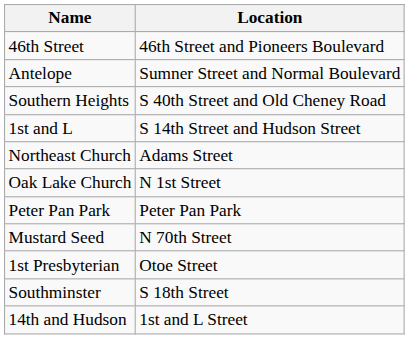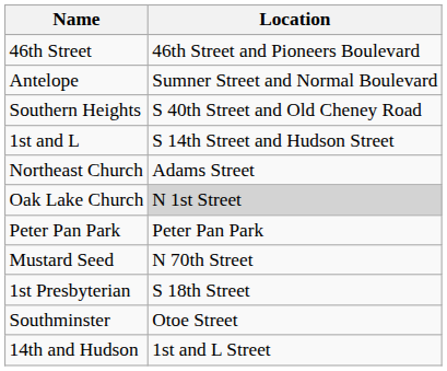Oak Lake Church | Location: no background -> lightgrey background
1st Presbyterian | Location: Otoe Street -> S 18th Street
Southminster | Location: S 18th Street -> Otoe Street
